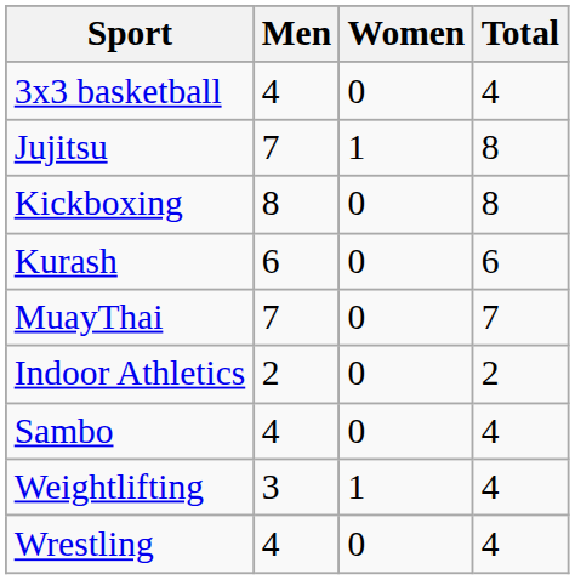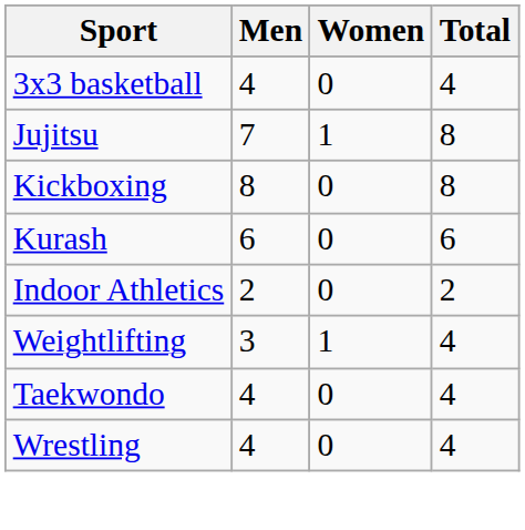- row: MuayThai | 7 | 0 | 7
- row: Sambo | 4 | 0 | 4
+ row: Taekwondo | 4 | 0 | 4
